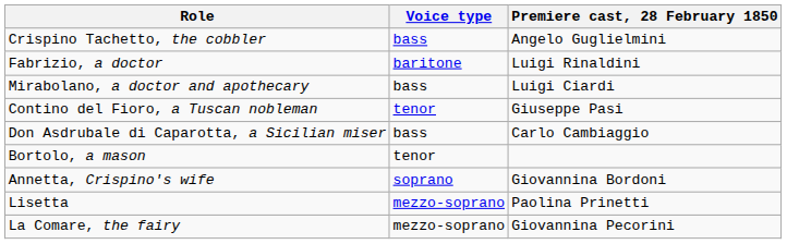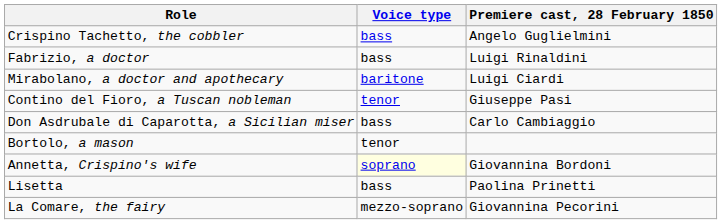Fabrizio, a doctor | Voice type: baritone -> bass
Mirabolano, a doctor and apothecary | Voice type: bass -> baritone
Annetta, Crispino's wife | Voice type: no background -> lightyellow background
Lisetta | Voice type: mezzo-soprano -> bass
